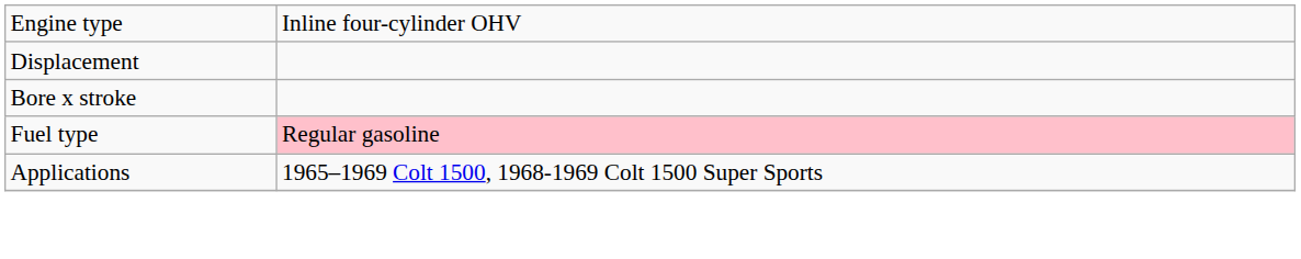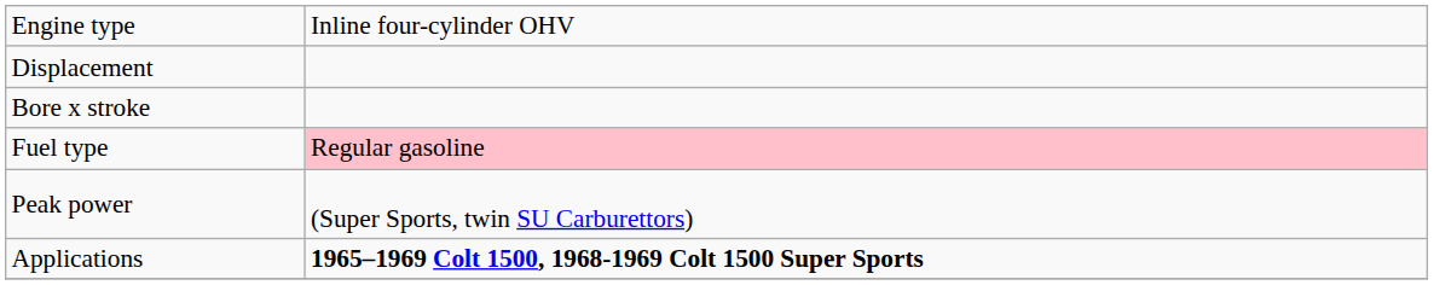+ row: Peak power | (Super Sports, twin SU Carburettors)
Applications | column 2: normal -> bold
